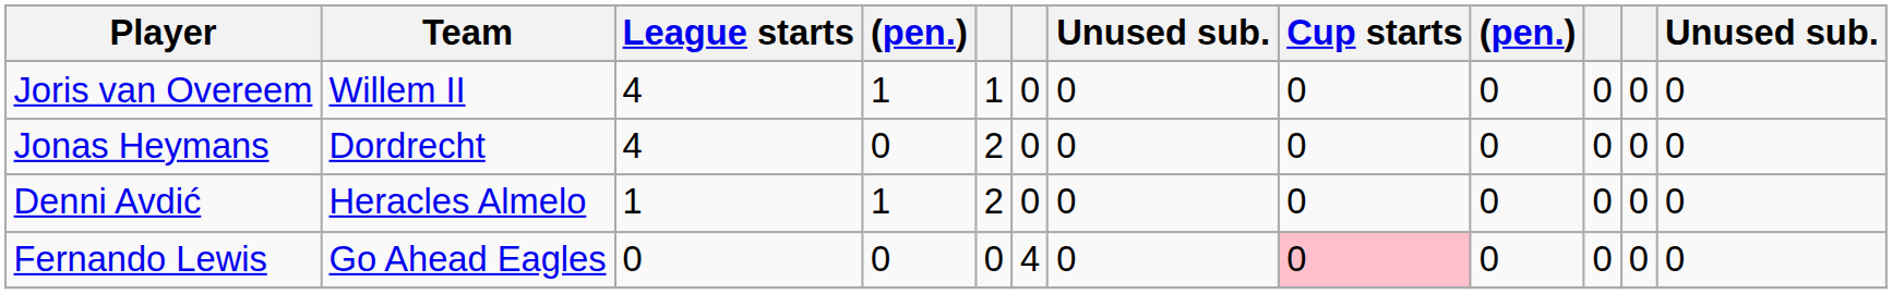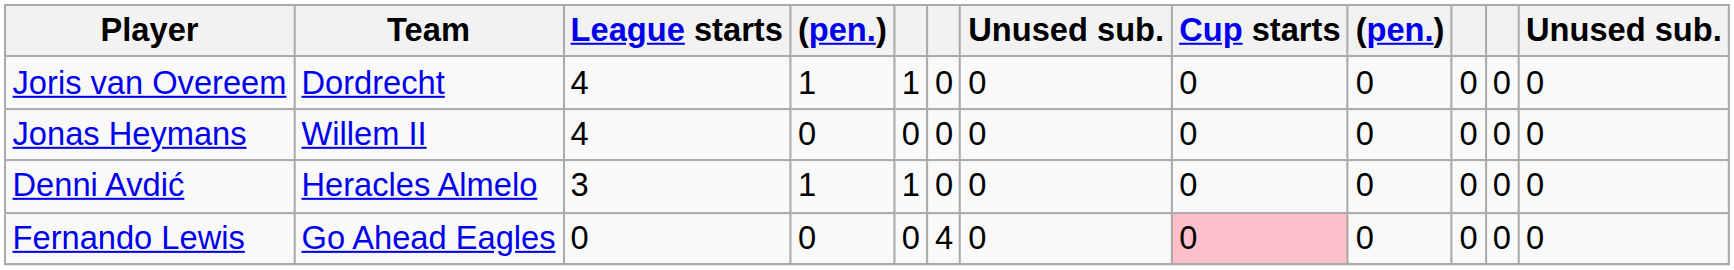Joris van Overeem | Team: Willem II -> Dordrecht
Jonas Heymans | Team: Dordrecht -> Willem II
Jonas Heymans | column 5: 2 -> 0
Denni Avdić | League starts: 1 -> 3
Denni Avdić | column 5: 2 -> 1
